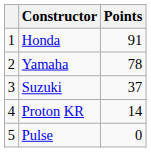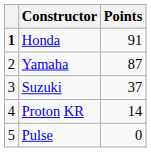Honda | column 1: normal -> bold
Yamaha | Points: 78 -> 87
